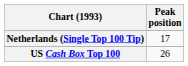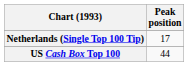US Cash Box Top 100 | Peak position: 26 -> 44
